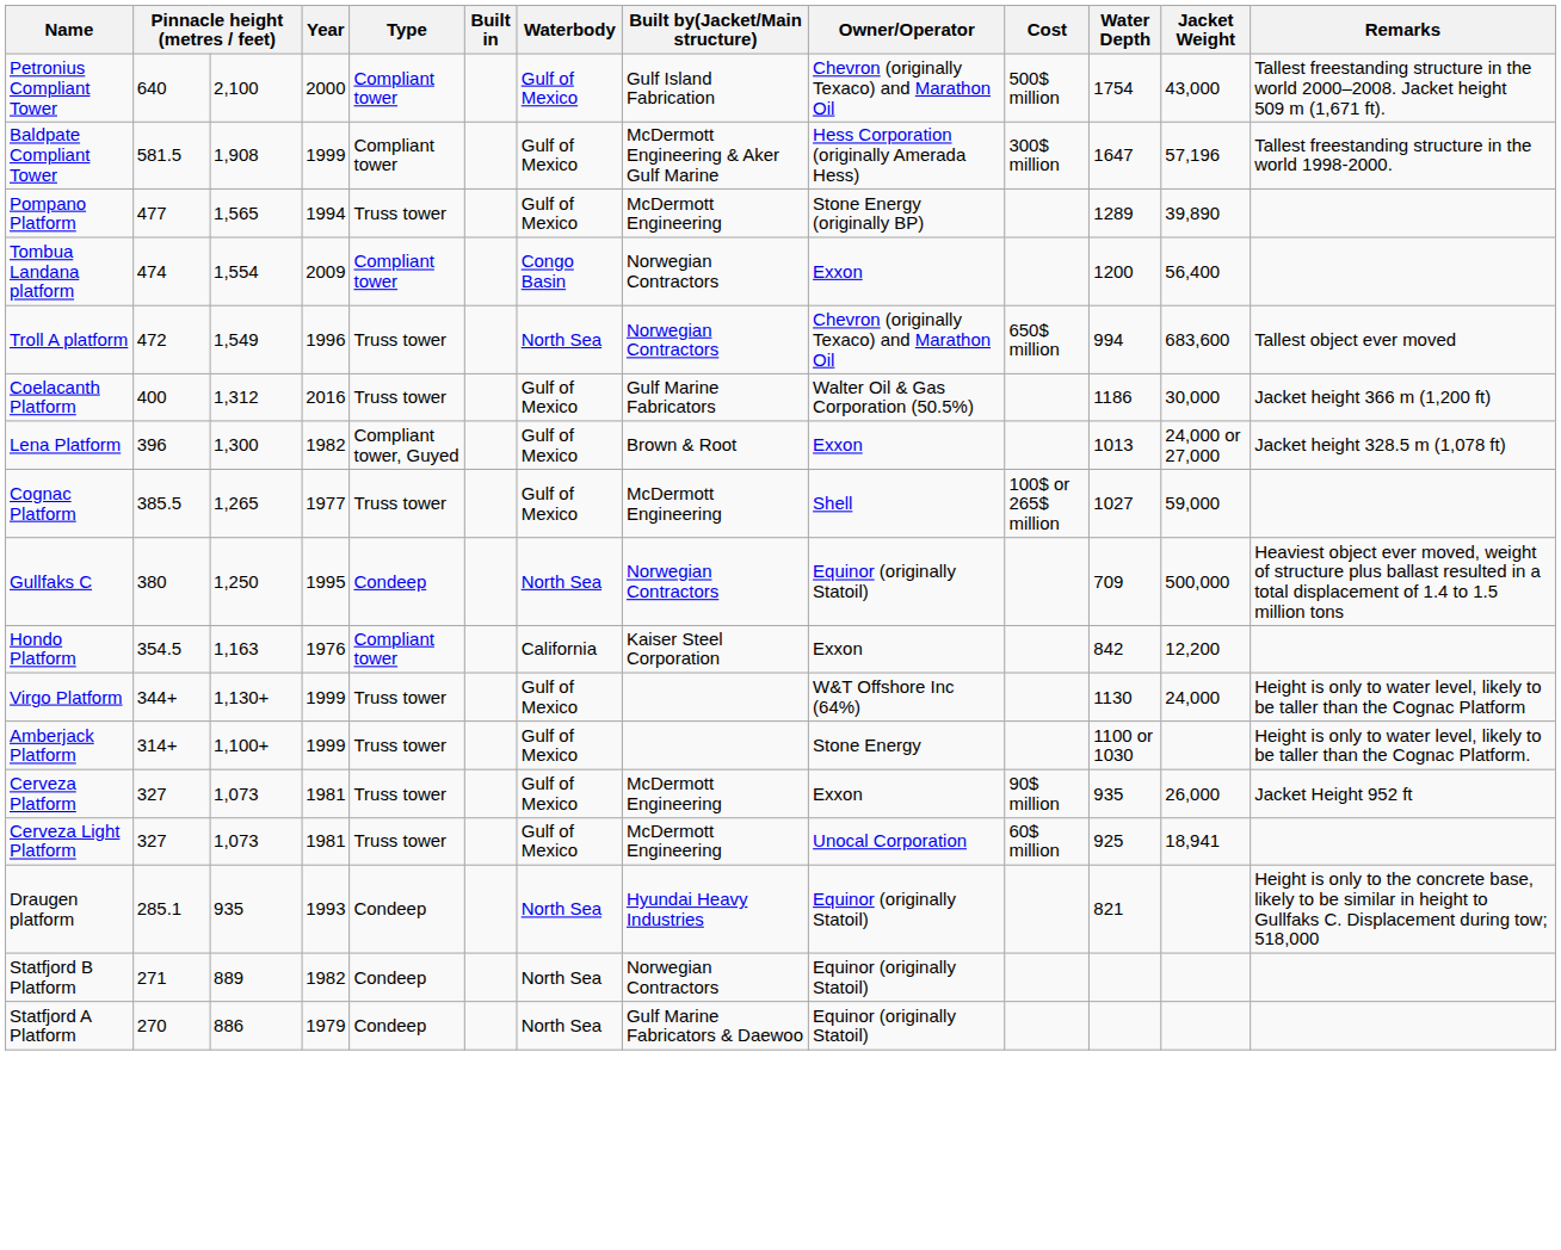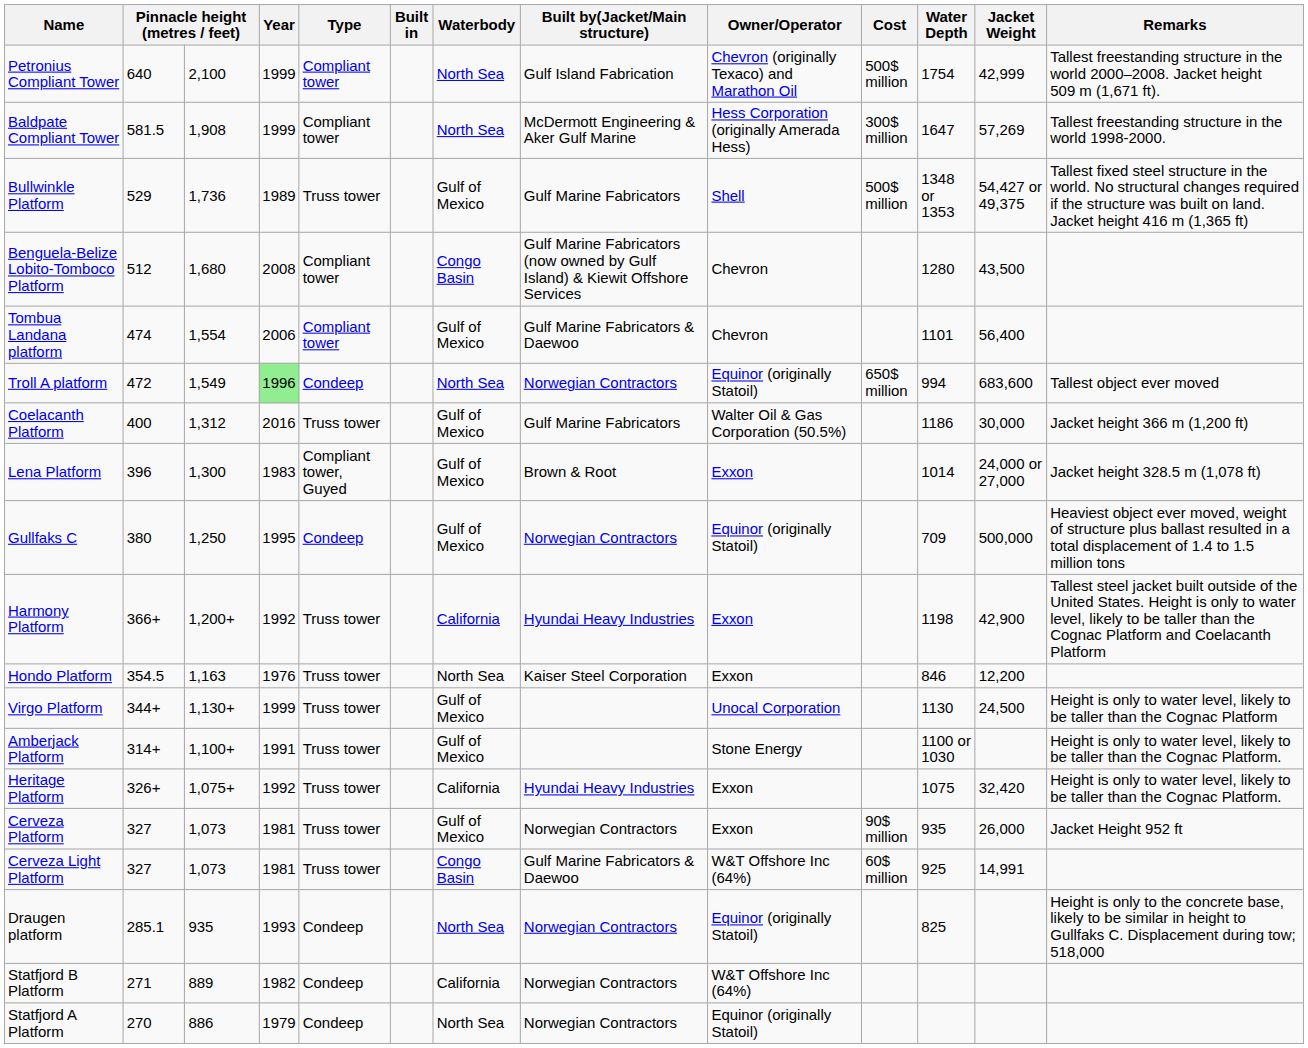Petronius Compliant Tower | Year: 2000 -> 1999
Petronius Compliant Tower | Waterbody: Gulf of Mexico -> North Sea
Petronius Compliant Tower | Jacket Weight: 43,000 -> 42,999
Baldpate Compliant Tower | Waterbody: Gulf of Mexico -> North Sea
Baldpate Compliant Tower | Jacket Weight: 57,196 -> 57,269
+ row: Bullwinkle Platform | 529 | 1,736 | 1989 | Truss tower | Gulf of Mexico | Gulf Marine Fabricators | Shell | 500$ million | 1348 or 1353 | 54,427 or 49,375 | Tallest fixed steel structure in the world. No structural changes required if the structure was built on land. Jacket height 416 m (1,365 ft)
+ row: Benguela-Belize Lobito-Tomboco Platform | 512 | 1,680 | 2008 | Compliant tower | Congo Basin | Gulf Marine Fabricators (now owned by Gulf Island) & Kiewit Offshore Services | Chevron | 1280 | 43,500
- row: Pompano Platform | 477 | 1,565 | 1994 | Truss tower | Gulf of Mexico | McDermott Engineering | Stone Energy (originally BP) | 1289 | 39,890
Tombua Landana platform | Year: 2009 -> 2006
Tombua Landana platform | Waterbody: Congo Basin -> Gulf of Mexico
Tombua Landana platform | Built by(Jacket/Main structure): Norwegian Contractors -> Gulf Marine Fabricators & Daewoo
Tombua Landana platform | Owner/Operator: Exxon -> Chevron
Tombua Landana platform | Water Depth: 1200 -> 1101
Troll A platform | Year: no background -> lightgreen background
Troll A platform | Type: Truss tower -> Condeep
Troll A platform | Owner/Operator: Chevron (originally Texaco) and Marathon Oil -> Equinor (originally Statoil)
Lena Platform | Year: 1982 -> 1983
Lena Platform | Water Depth: 1013 -> 1014
- row: Cognac Platform | 385.5 | 1,265 | 1977 | Truss tower | Gulf of Mexico | McDermott Engineering | Shell | 100$ or 265$ million | 1027 | 59,000
Gullfaks C | Waterbody: North Sea -> Gulf of Mexico
+ row: Harmony Platform | 366+ | 1,200+ | 1992 | Truss tower | California | Hyundai Heavy Industries | Exxon | 1198 | 42,900 | Tallest steel jacket built outside of the United States. Height is only to water level, likely to be taller than the Cognac Platform and Coelacanth Platform
Hondo Platform | Type: Compliant tower -> Truss tower
Hondo Platform | Waterbody: California -> North Sea
Hondo Platform | Water Depth: 842 -> 846
Virgo Platform | Owner/Operator: W&T Offshore Inc (64%) -> Unocal Corporation
Virgo Platform | Jacket Weight: 24,000 -> 24,500
Amberjack Platform | Year: 1999 -> 1991
+ row: Heritage Platform | 326+ | 1,075+ | 1992 | Truss tower | California | Hyundai Heavy Industries | Exxon | 1075 | 32,420 | Height is only to water level, likely to be taller than the Cognac Platform.
Cerveza Platform | Built by(Jacket/Main structure): McDermott Engineering -> Norwegian Contractors
Cerveza Light Platform | Waterbody: Gulf of Mexico -> Congo Basin
Cerveza Light Platform | Built by(Jacket/Main structure): McDermott Engineering -> Gulf Marine Fabricators & Daewoo
Cerveza Light Platform | Owner/Operator: Unocal Corporation -> W&T Offshore Inc (64%)
Cerveza Light Platform | Jacket Weight: 18,941 -> 14,991
Draugen platform | Built by(Jacket/Main structure): Hyundai Heavy Industries -> Norwegian Contractors
Draugen platform | Water Depth: 821 -> 825
Statfjord B Platform | Waterbody: North Sea -> California
Statfjord B Platform | Owner/Operator: Equinor (originally Statoil) -> W&T Offshore Inc (64%)
Statfjord A Platform | Built by(Jacket/Main structure): Gulf Marine Fabricators & Daewoo -> Norwegian Contractors
